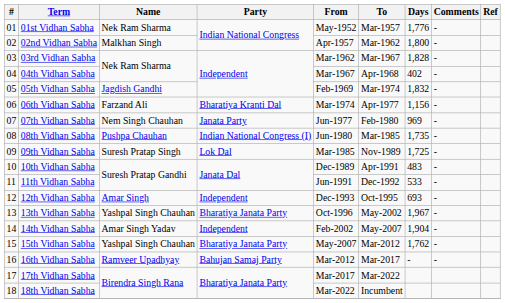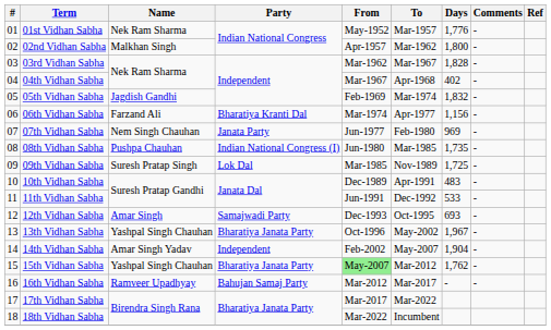12th Vidhan Sabha | Party: Independent -> Samajwadi Party
15th Vidhan Sabha | From: no background -> lightgreen background
